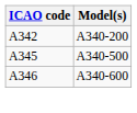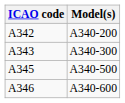+ row: A343 | A340-300
